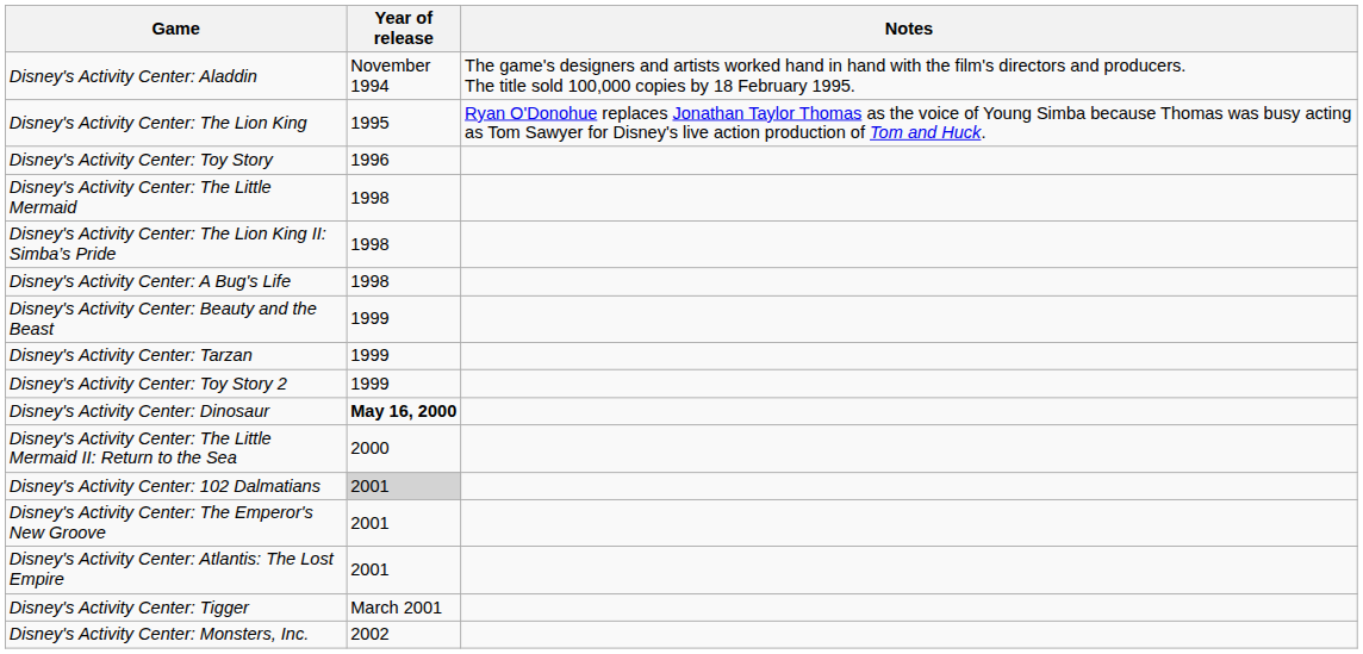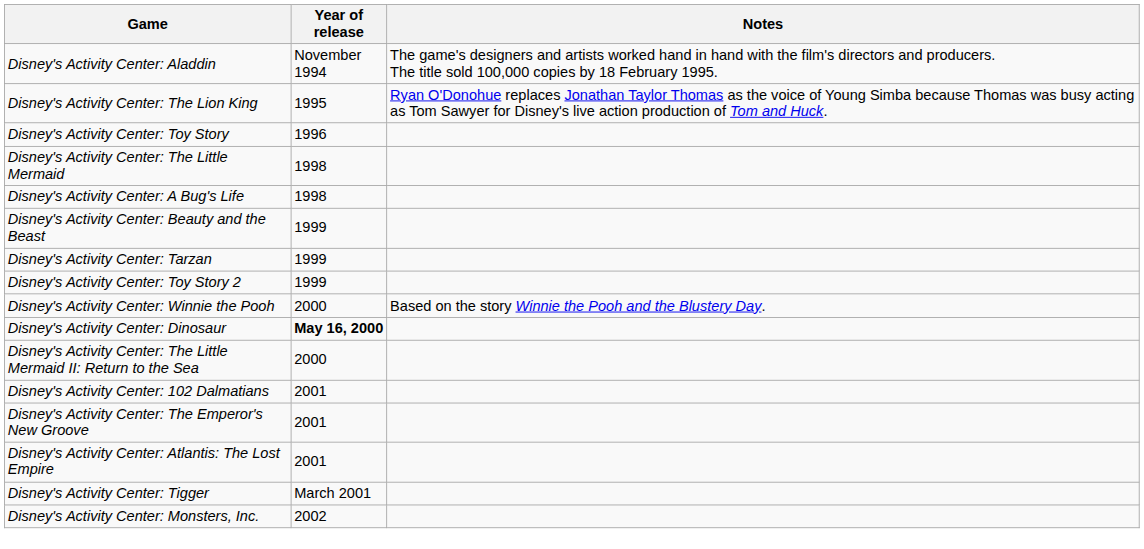- row: Disney's Activity Center: The Lion King II: Simba’s Pride | 1998
+ row: Disney's Activity Center: Winnie the Pooh | 2000 | Based on the story Winnie the Pooh and the Blustery Day.
Disney's Activity Center: 102 Dalmatians | Year of release: lightgrey background -> no background
